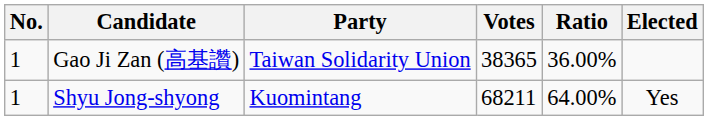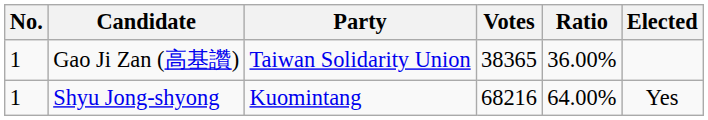Shyu Jong-shyong | Votes: 68211 -> 68216
